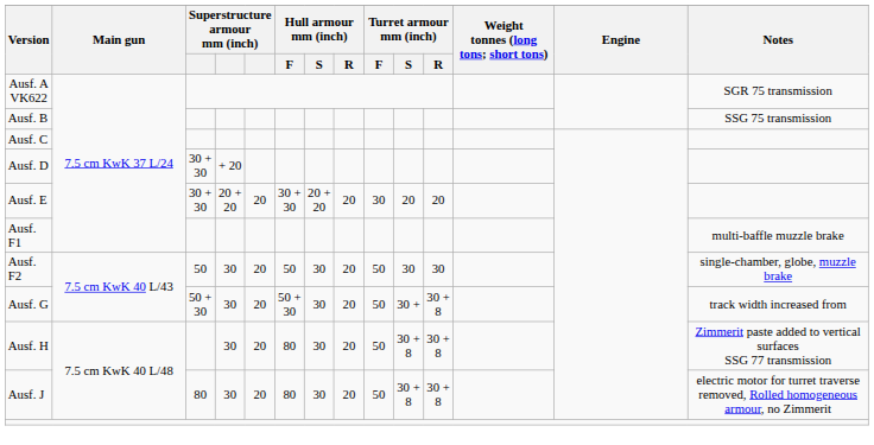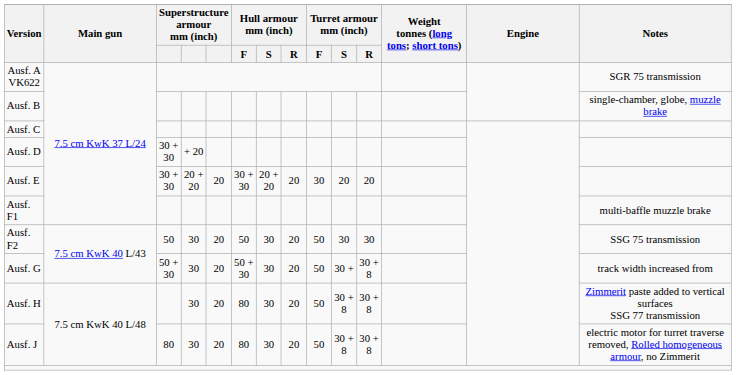Ausf. B | Notes: SSG 75 transmission -> single-chamber, globe, muzzle brake
Ausf. F2 | Notes: single-chamber, globe, muzzle brake -> SSG 75 transmission
